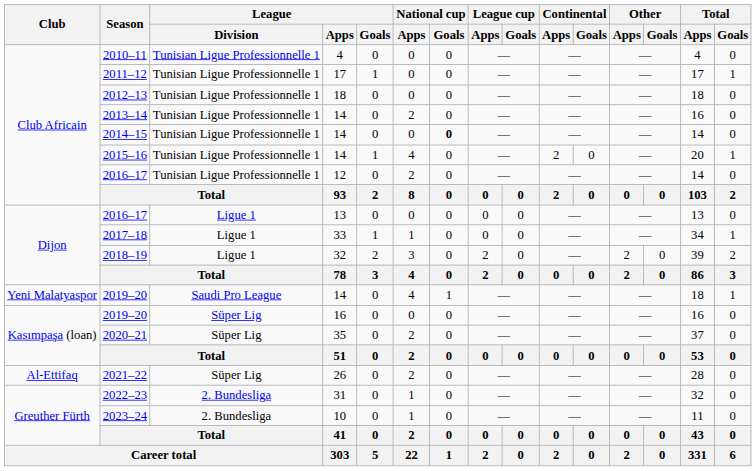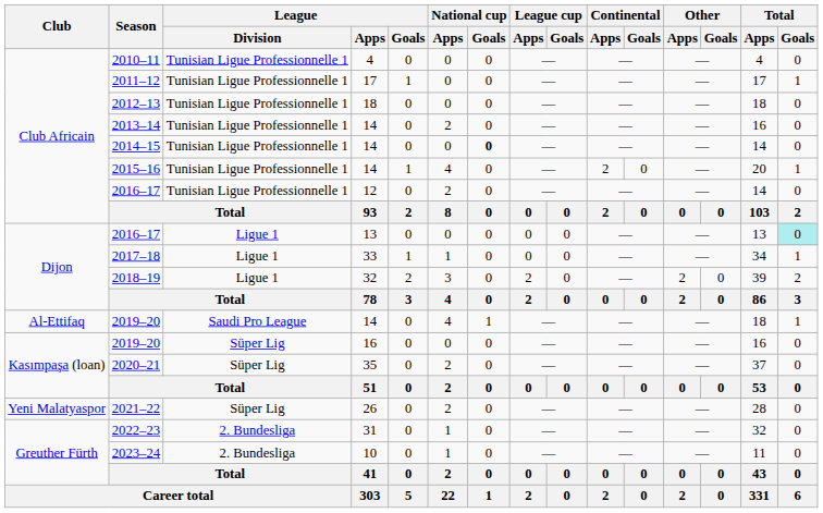2016–17 / 13 | Total / Goals: no background -> paleturquoise background
2019–20 / 14 | Club: Yeni Malatyaspor -> Al-Ettifaq
2021–22 | Club: Al-Ettifaq -> Yeni Malatyaspor
